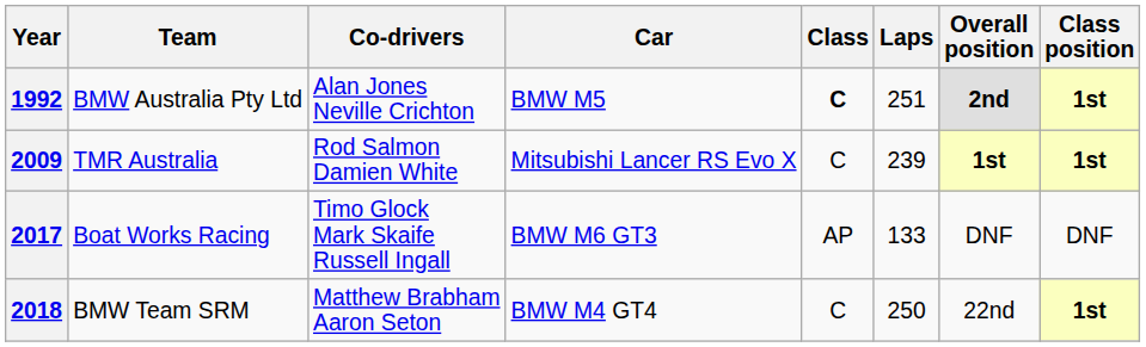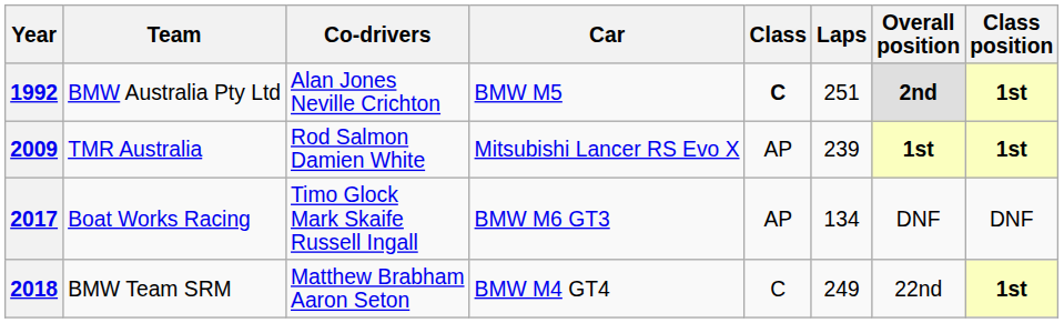2009 | Class: C -> AP
2017 | Laps: 133 -> 134
2018 | Laps: 250 -> 249
